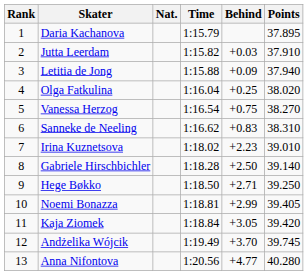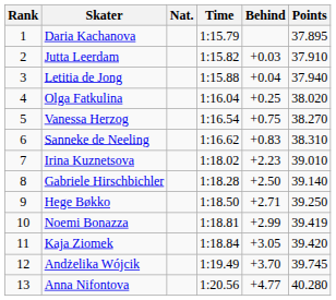Letitia de Jong | Behind: +0.09 -> +0.04
Noemi Bonazza | Points: 39.405 -> 39.419
